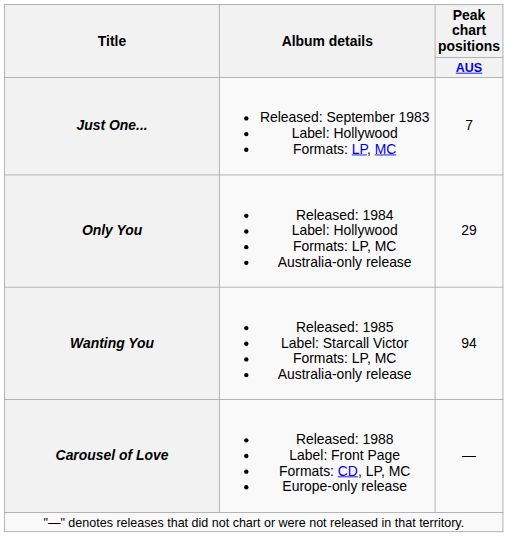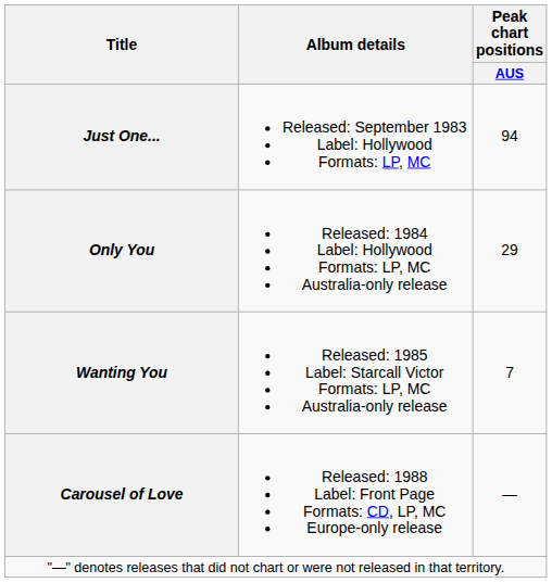Just One... | Peak chart positions / AUS: 7 -> 94
Wanting You | Peak chart positions / AUS: 94 -> 7
